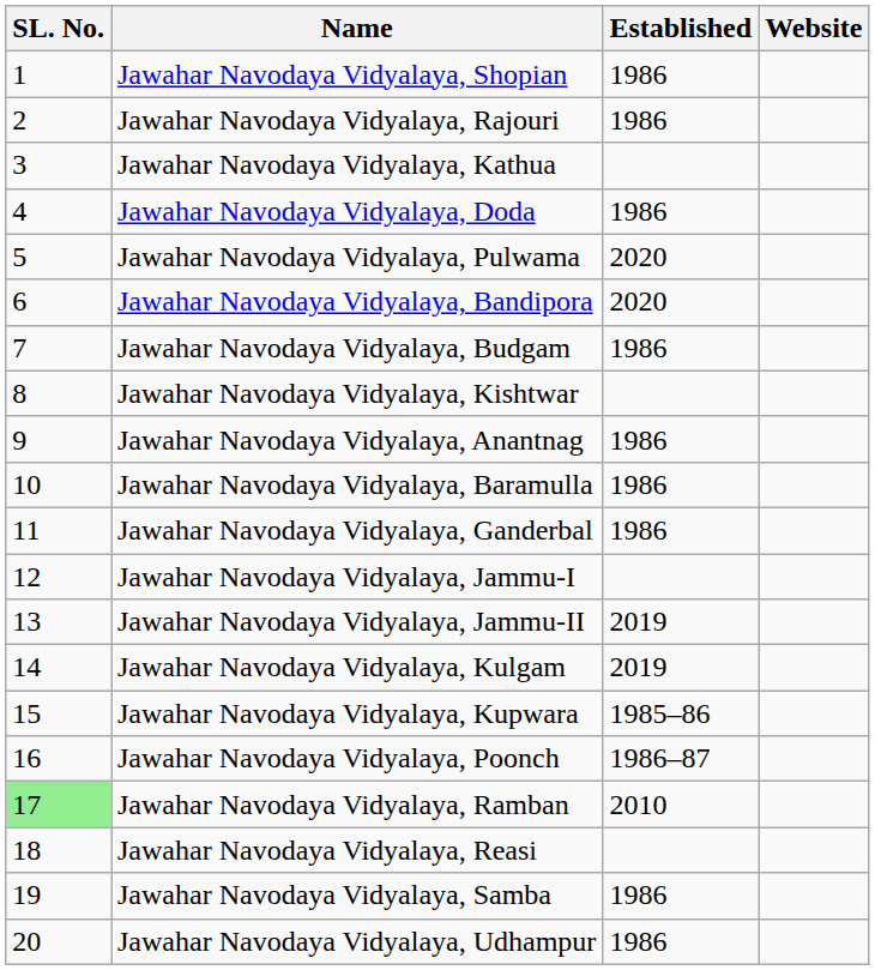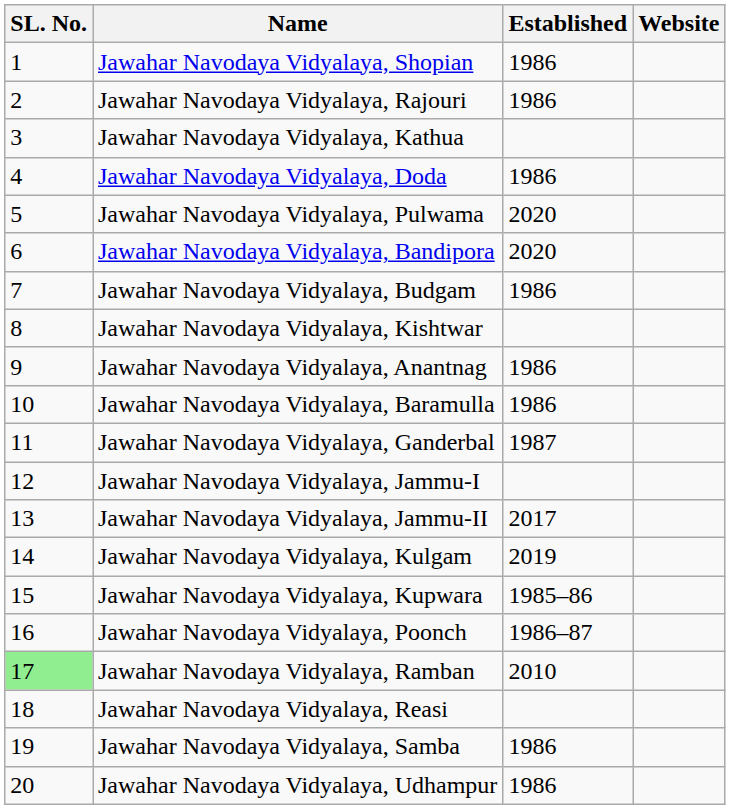Jawahar Navodaya Vidyalaya, Ganderbal | Established: 1986 -> 1987
Jawahar Navodaya Vidyalaya, Jammu-II | Established: 2019 -> 2017
